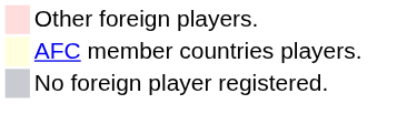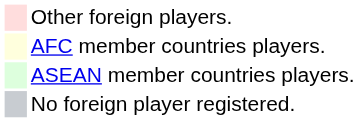+ row: ASEAN member countries players.
